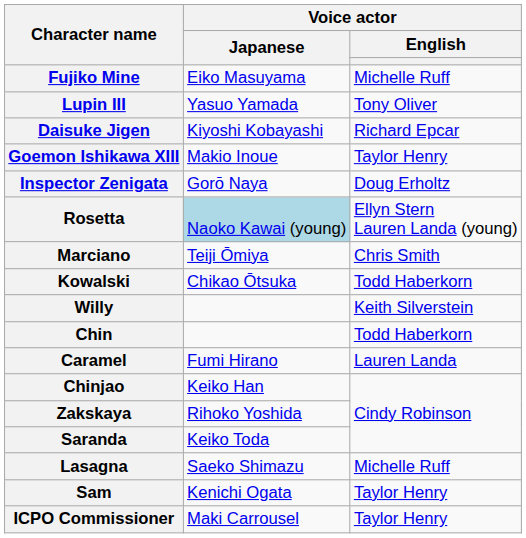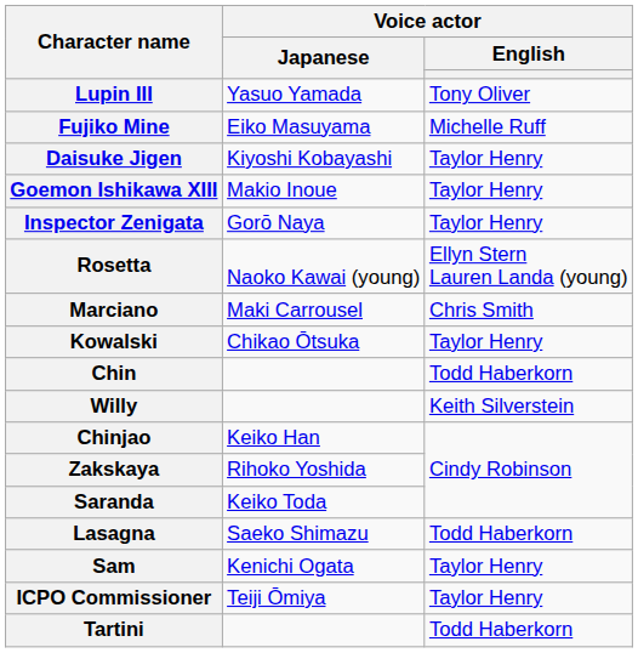rows swapped: Lupin III <-> Fujiko Mine
Daisuke Jigen | Voice actor / English: Richard Epcar -> Taylor Henry
Inspector Zenigata | Voice actor / English: Doug Erholtz -> Taylor Henry
Rosetta | Voice actor / Japanese: lightblue background -> no background
Marciano | Voice actor / Japanese: Teiji Ōmiya -> Maki Carrousel
Kowalski | Voice actor / English: Todd Haberkorn -> Taylor Henry
rows swapped: Willy <-> Chin
- row: Caramel | Fumi Hirano | Lauren Landa
Lasagna | Voice actor / English: Michelle Ruff -> Todd Haberkorn
ICPO Commissioner | Voice actor / Japanese: Maki Carrousel -> Teiji Ōmiya
+ row: Tartini | Todd Haberkorn
